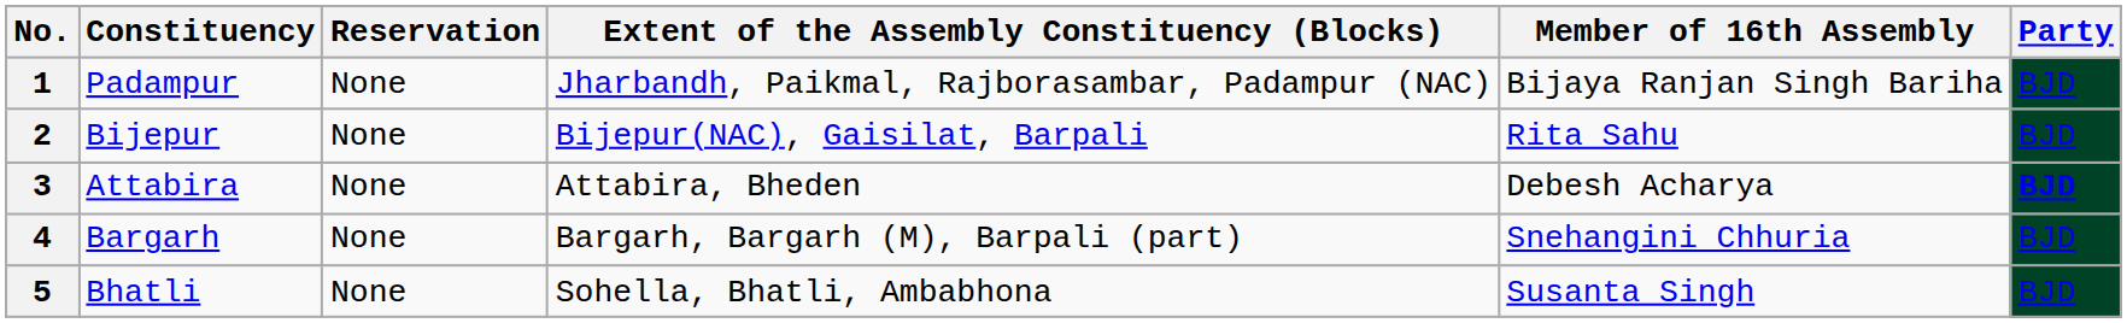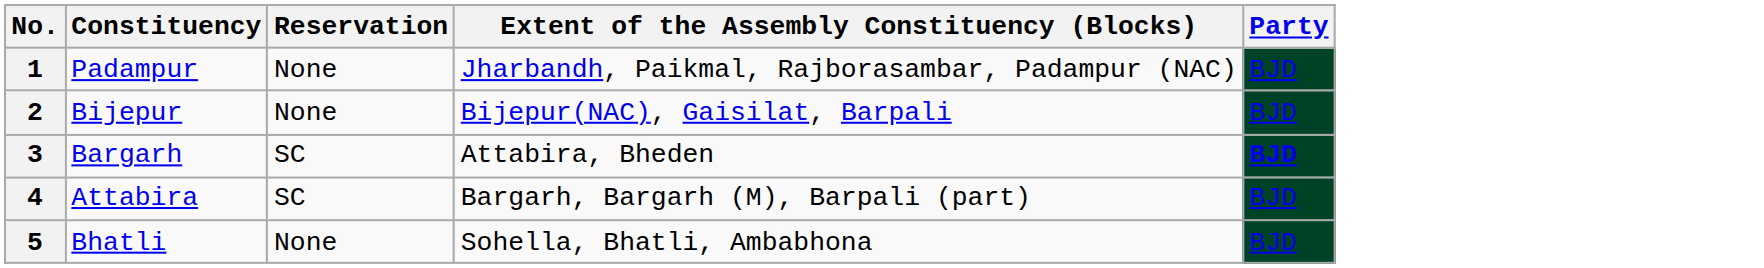- column: Member of 16th Assembly | Bijaya Ranjan Singh Bariha | Rita Sahu | Debesh Acharya | Snehangini Chhuria | Susanta Singh
3 | Constituency: Attabira -> Bargarh
3 | Reservation: None -> SC
4 | Constituency: Bargarh -> Attabira
4 | Reservation: None -> SC
